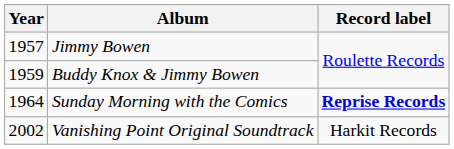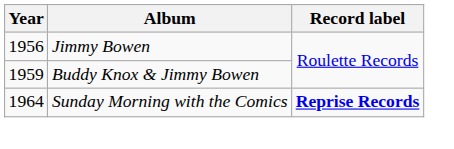Jimmy Bowen | Year: 1957 -> 1956
- row: 2002 | Vanishing Point Original Soundtrack | Harkit Records
